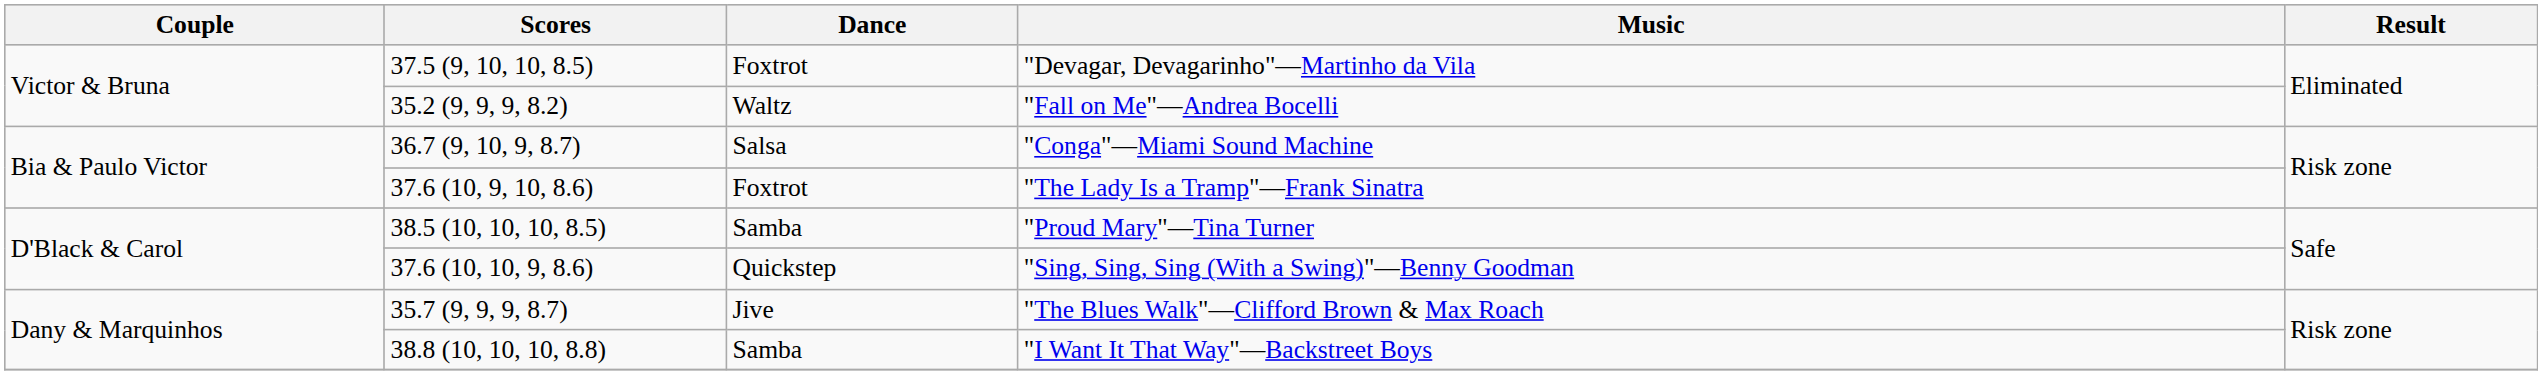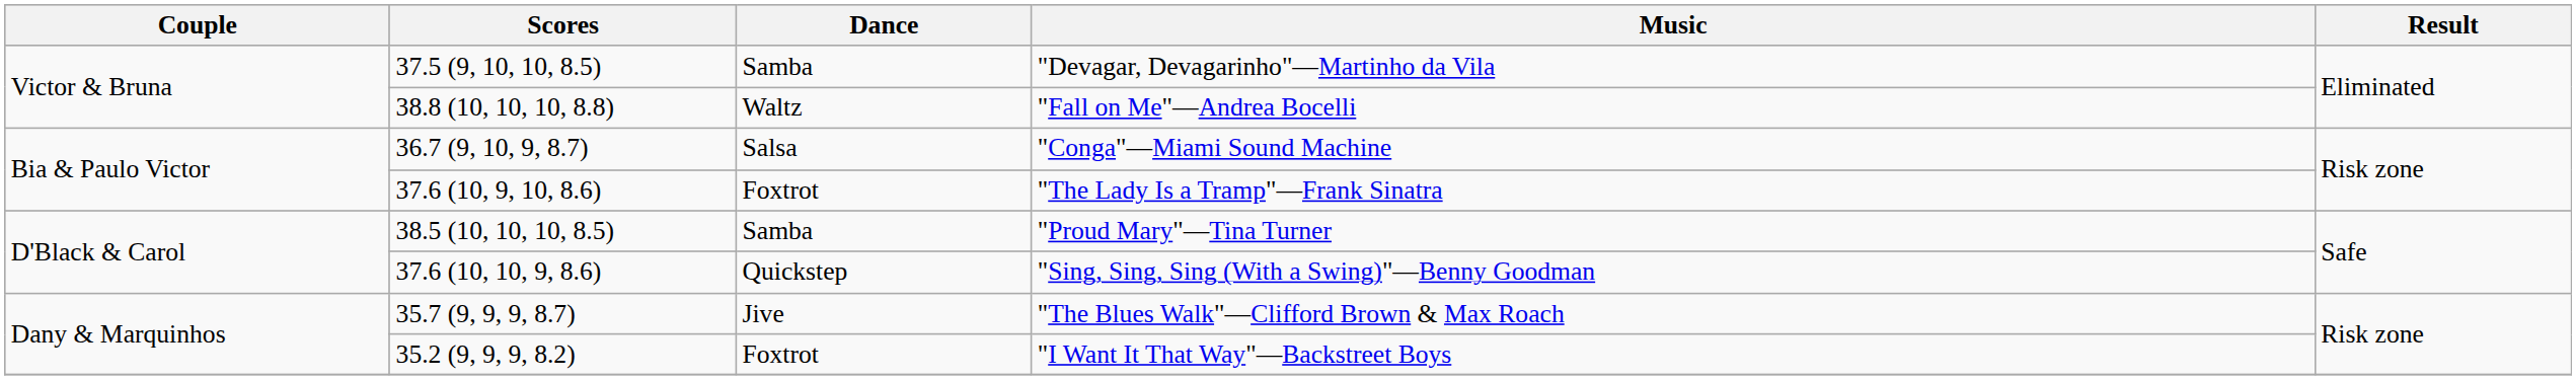"Devagar, Devagarinho"—Martinho da Vila | Dance: Foxtrot -> Samba
"Fall on Me"—Andrea Bocelli | Scores: 35.2 (9, 9, 9, 8.2) -> 38.8 (10, 10, 10, 8.8)
"I Want It That Way"—Backstreet Boys | Scores: 38.8 (10, 10, 10, 8.8) -> 35.2 (9, 9, 9, 8.2)
"I Want It That Way"—Backstreet Boys | Dance: Samba -> Foxtrot
